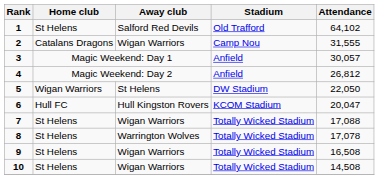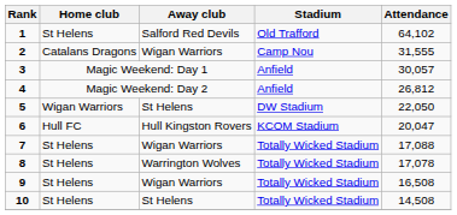10 | Away club: Wigan Warriors -> St Helens
